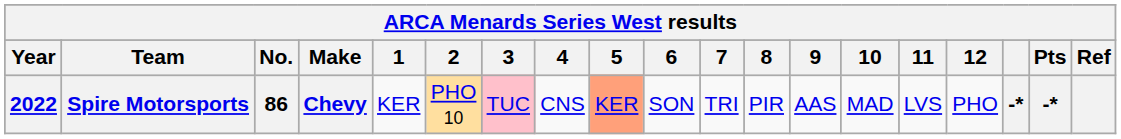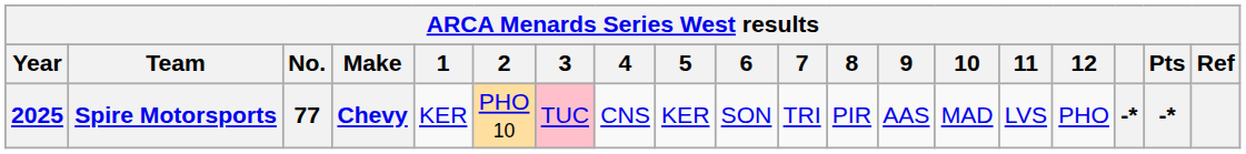Spire Motorsports | Year: 2022 -> 2025
Spire Motorsports | No.: 86 -> 77
Spire Motorsports | 5: lightsalmon background -> no background
